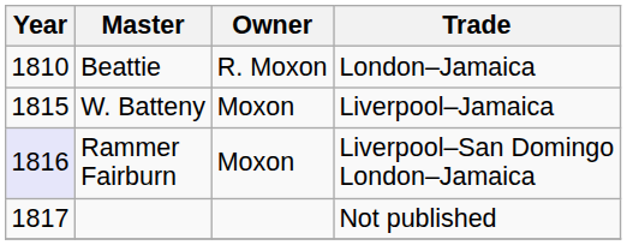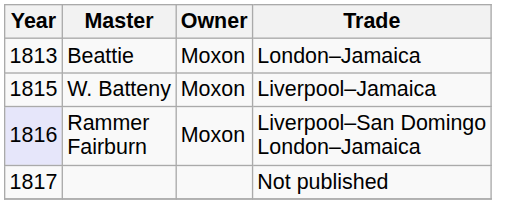Beattie | Year: 1810 -> 1813
Beattie | Owner: R. Moxon -> Moxon
